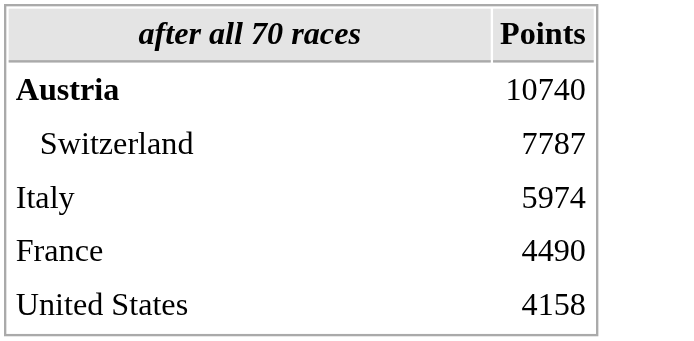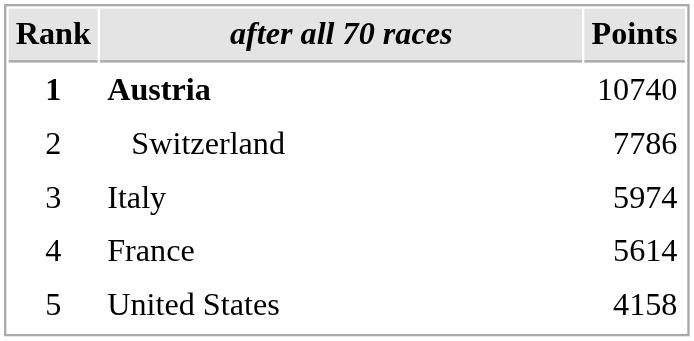+ column: Rank | 1 | 2 | 3 | 4 | 5
Switzerland | Points: 7787 -> 7786
France | Points: 4490 -> 5614
